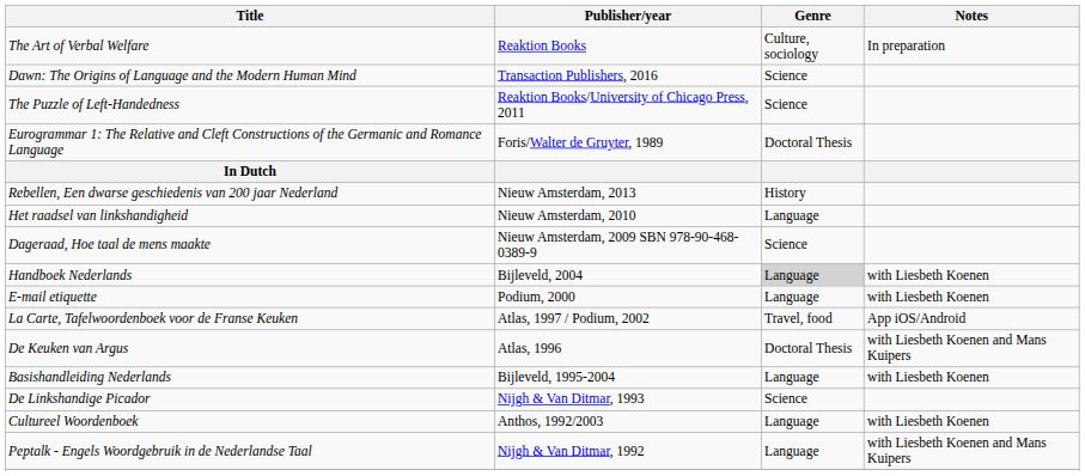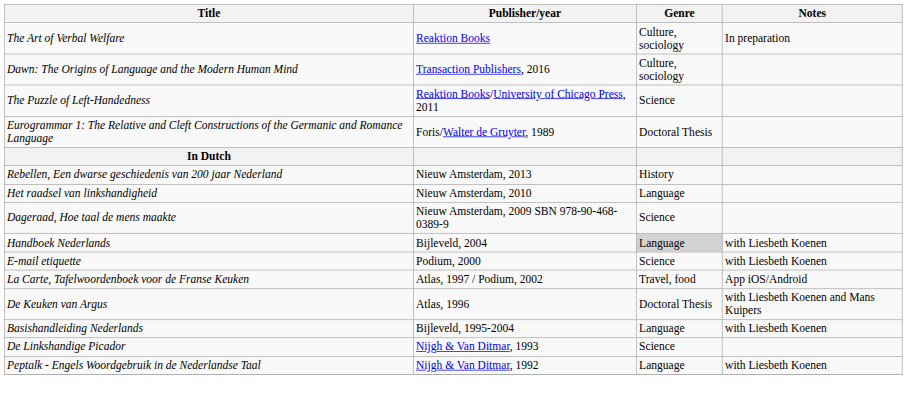Dawn: The Origins of Language and the Modern Human Mind | Genre: Science -> Culture, sociology
E-mail etiquette | Genre: Language -> Science
- row: Cultureel Woordenboek | Anthos, 1992/2003 | Language | with Liesbeth Koenen
Peptalk - Engels Woordgebruik in de Nederlandse Taal | Notes: with Liesbeth Koenen and Mans Kuipers -> with Liesbeth Koenen
